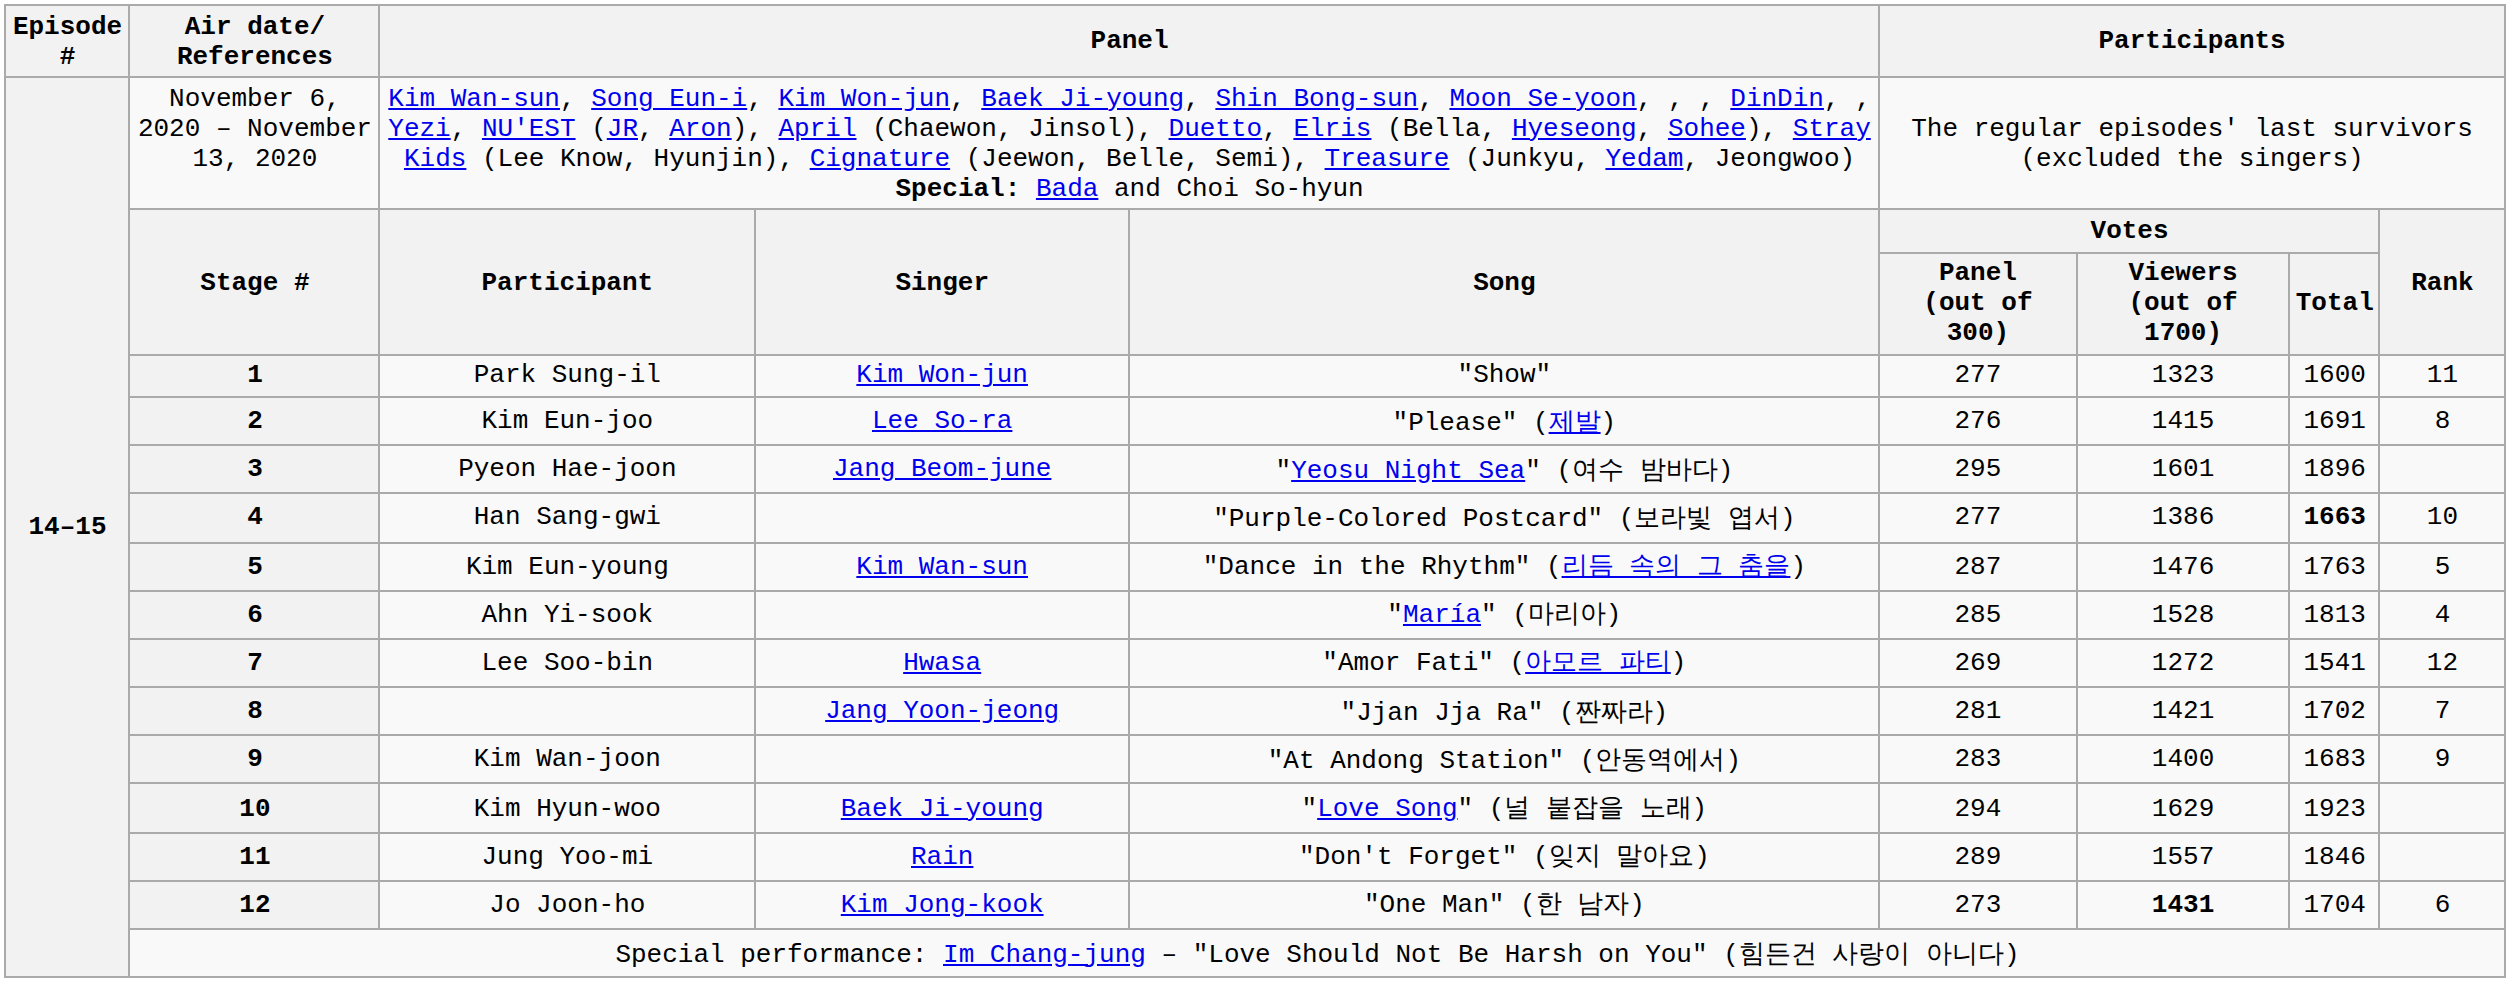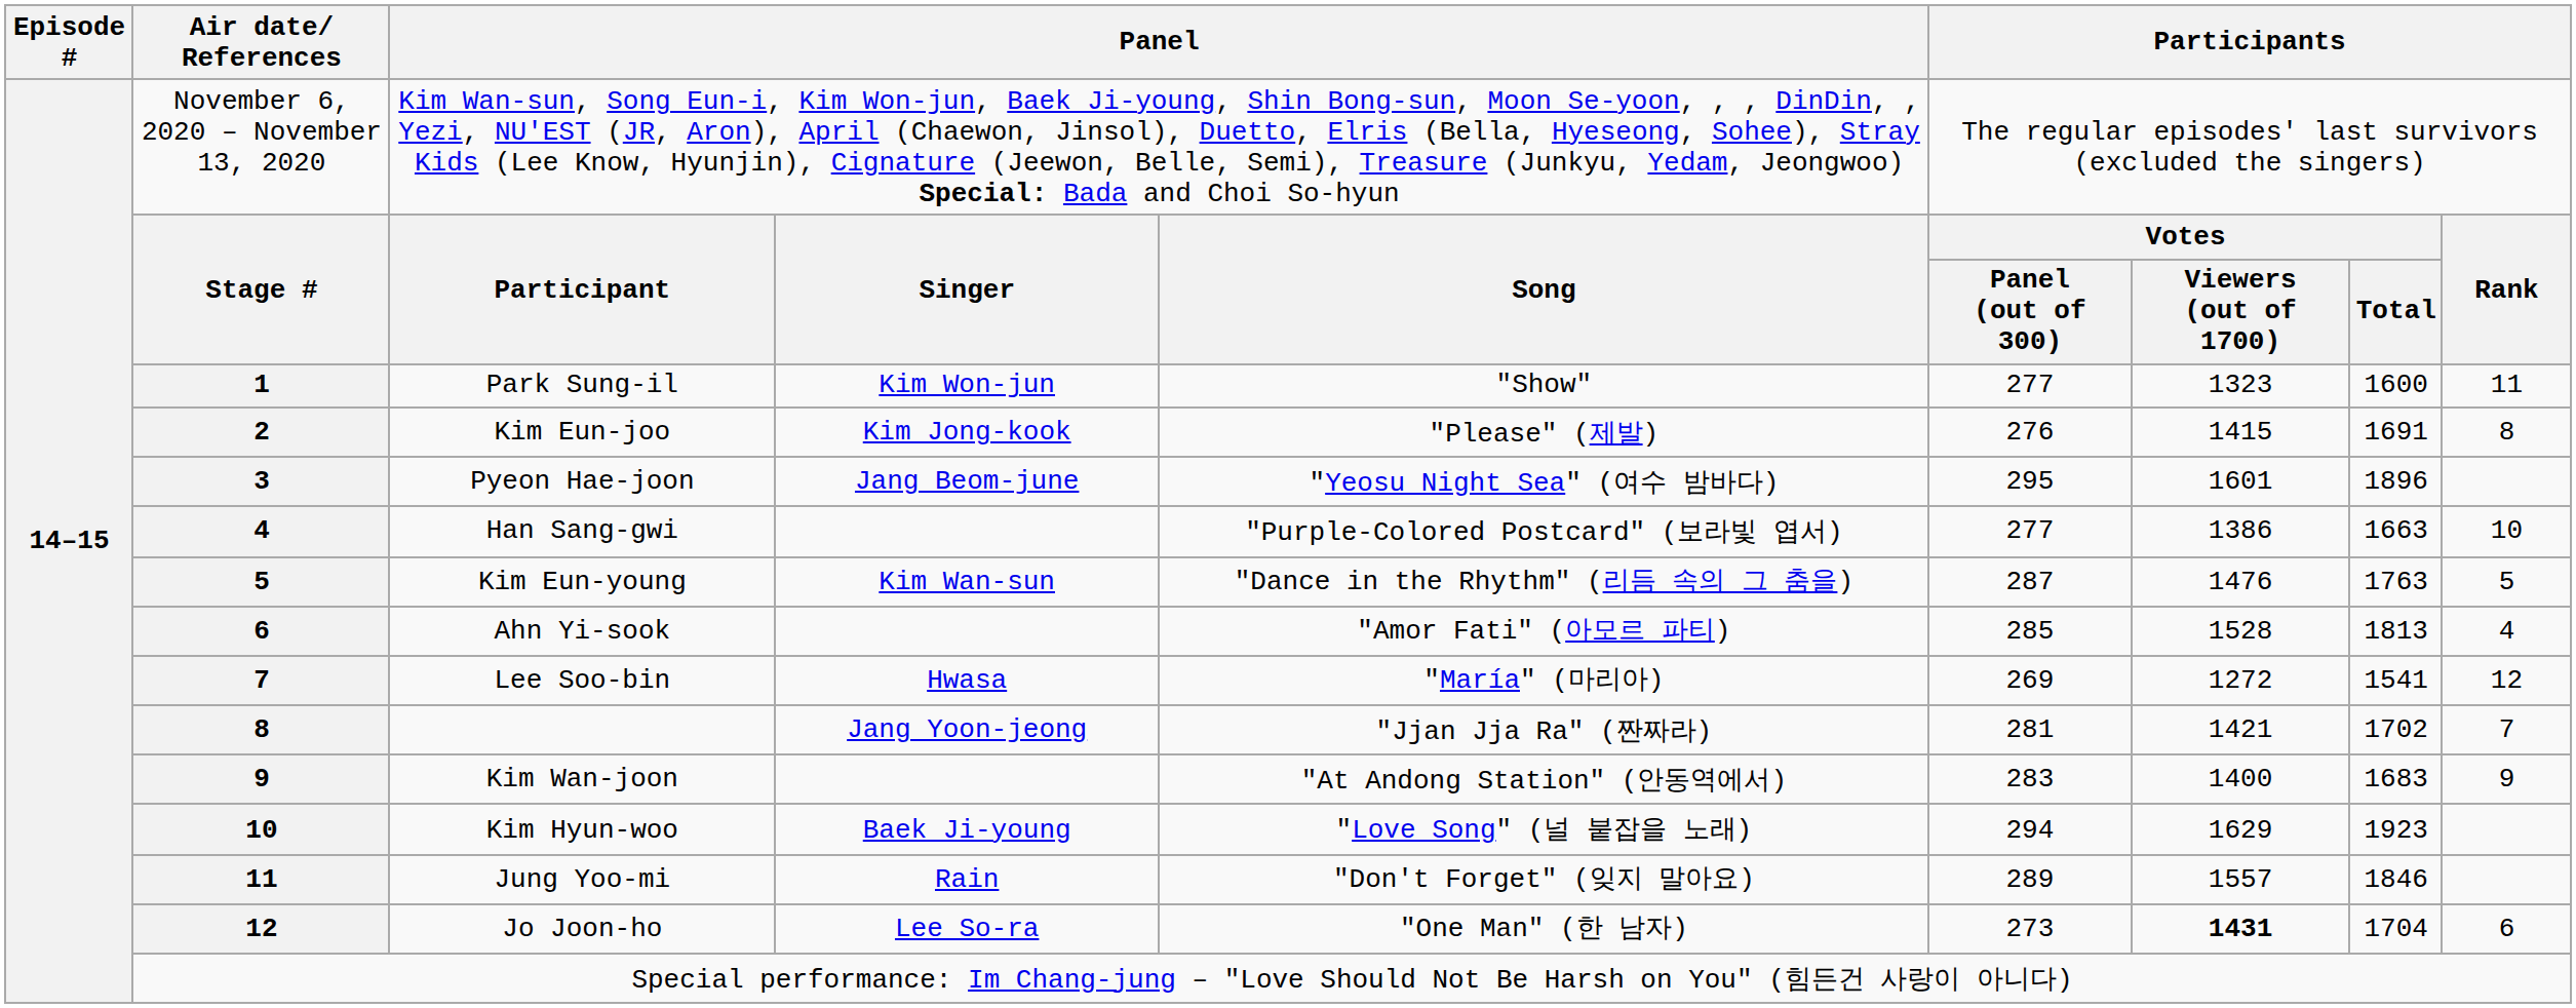Kim Eun-joo | column 4: Lee So-ra -> Kim Jong-kook
Han Sang-gwi | column 8: bold -> normal
Ahn Yi-sook | column 5: "María" (마리아) -> "Amor Fati" (아모르 파티)
Lee Soo-bin | column 5: "Amor Fati" (아모르 파티) -> "María" (마리아)
Jo Joon-ho | column 4: Kim Jong-kook -> Lee So-ra
